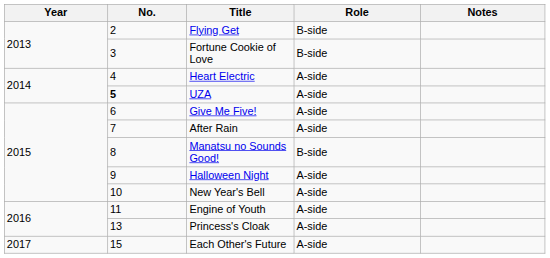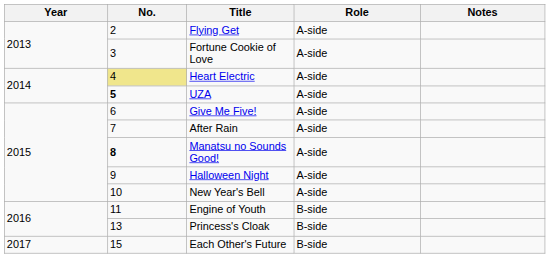Flying Get | Role: B-side -> A-side
Fortune Cookie of Love | Role: B-side -> A-side
Heart Electric | No.: no background -> khaki background
Manatsu no Sounds Good! | No.: normal -> bold
Manatsu no Sounds Good! | Role: B-side -> A-side
Engine of Youth | Role: A-side -> B-side
Princess's Cloak | Role: A-side -> B-side
Each Other's Future | Role: A-side -> B-side
